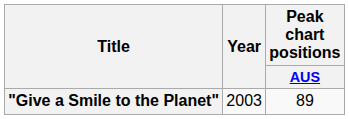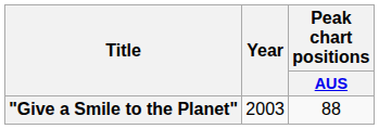"Give a Smile to the Planet" | Peak chart positions / AUS: 89 -> 88
